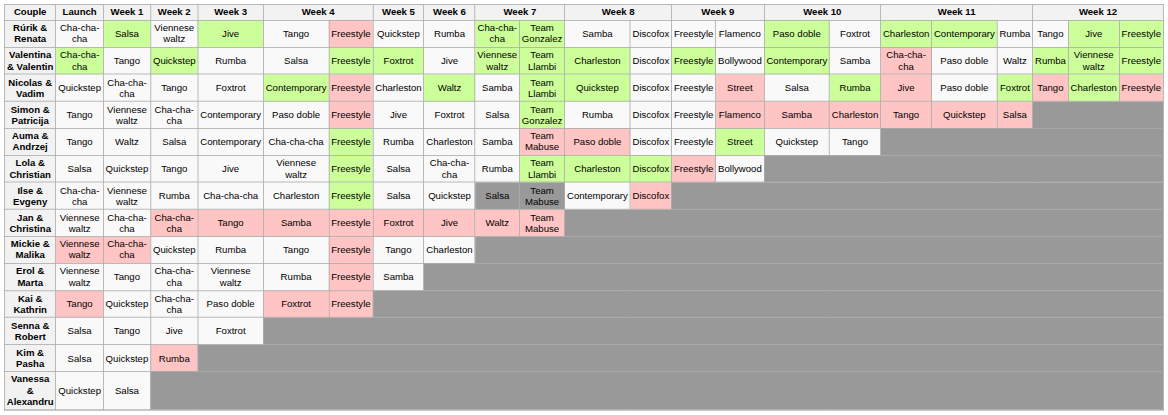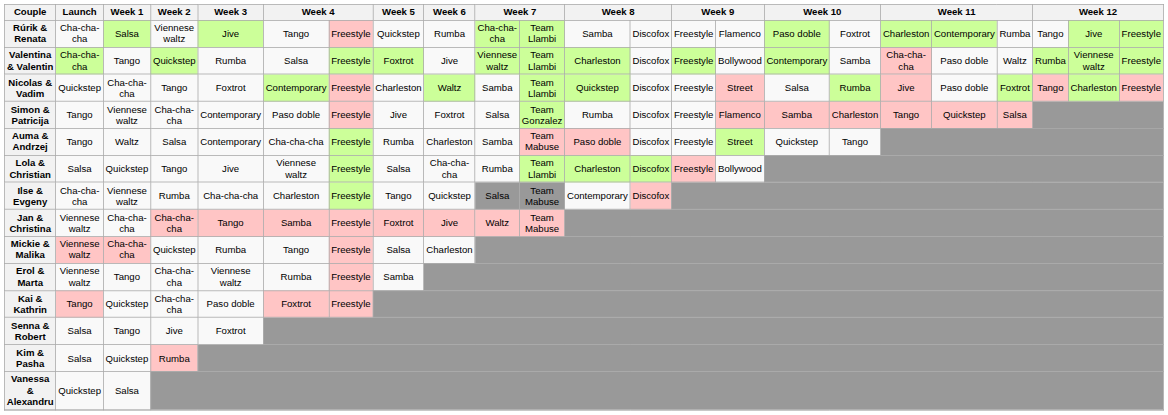Rúrik & Renata | column 11: Team Gonzalez -> Team Llambi
Ilse & Evgeny | Week 5: Salsa -> Tango
Mickie & Malika | Week 5: Tango -> Salsa
